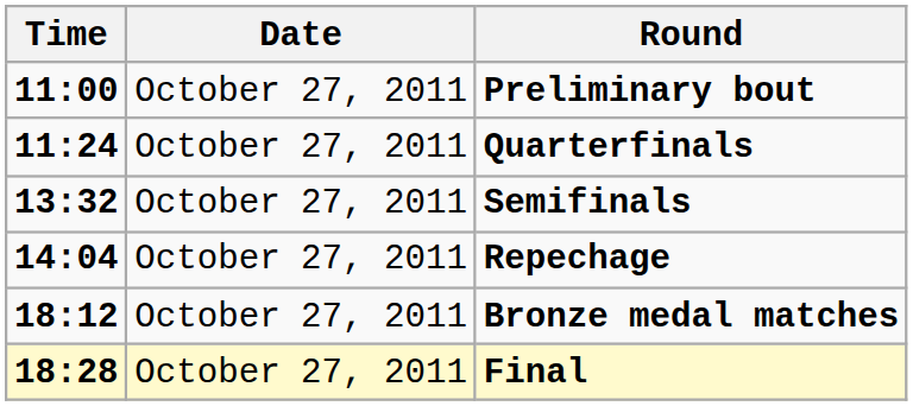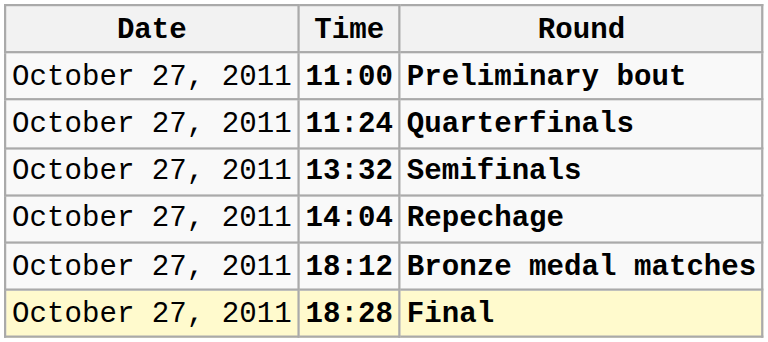columns swapped: Date <-> Time
